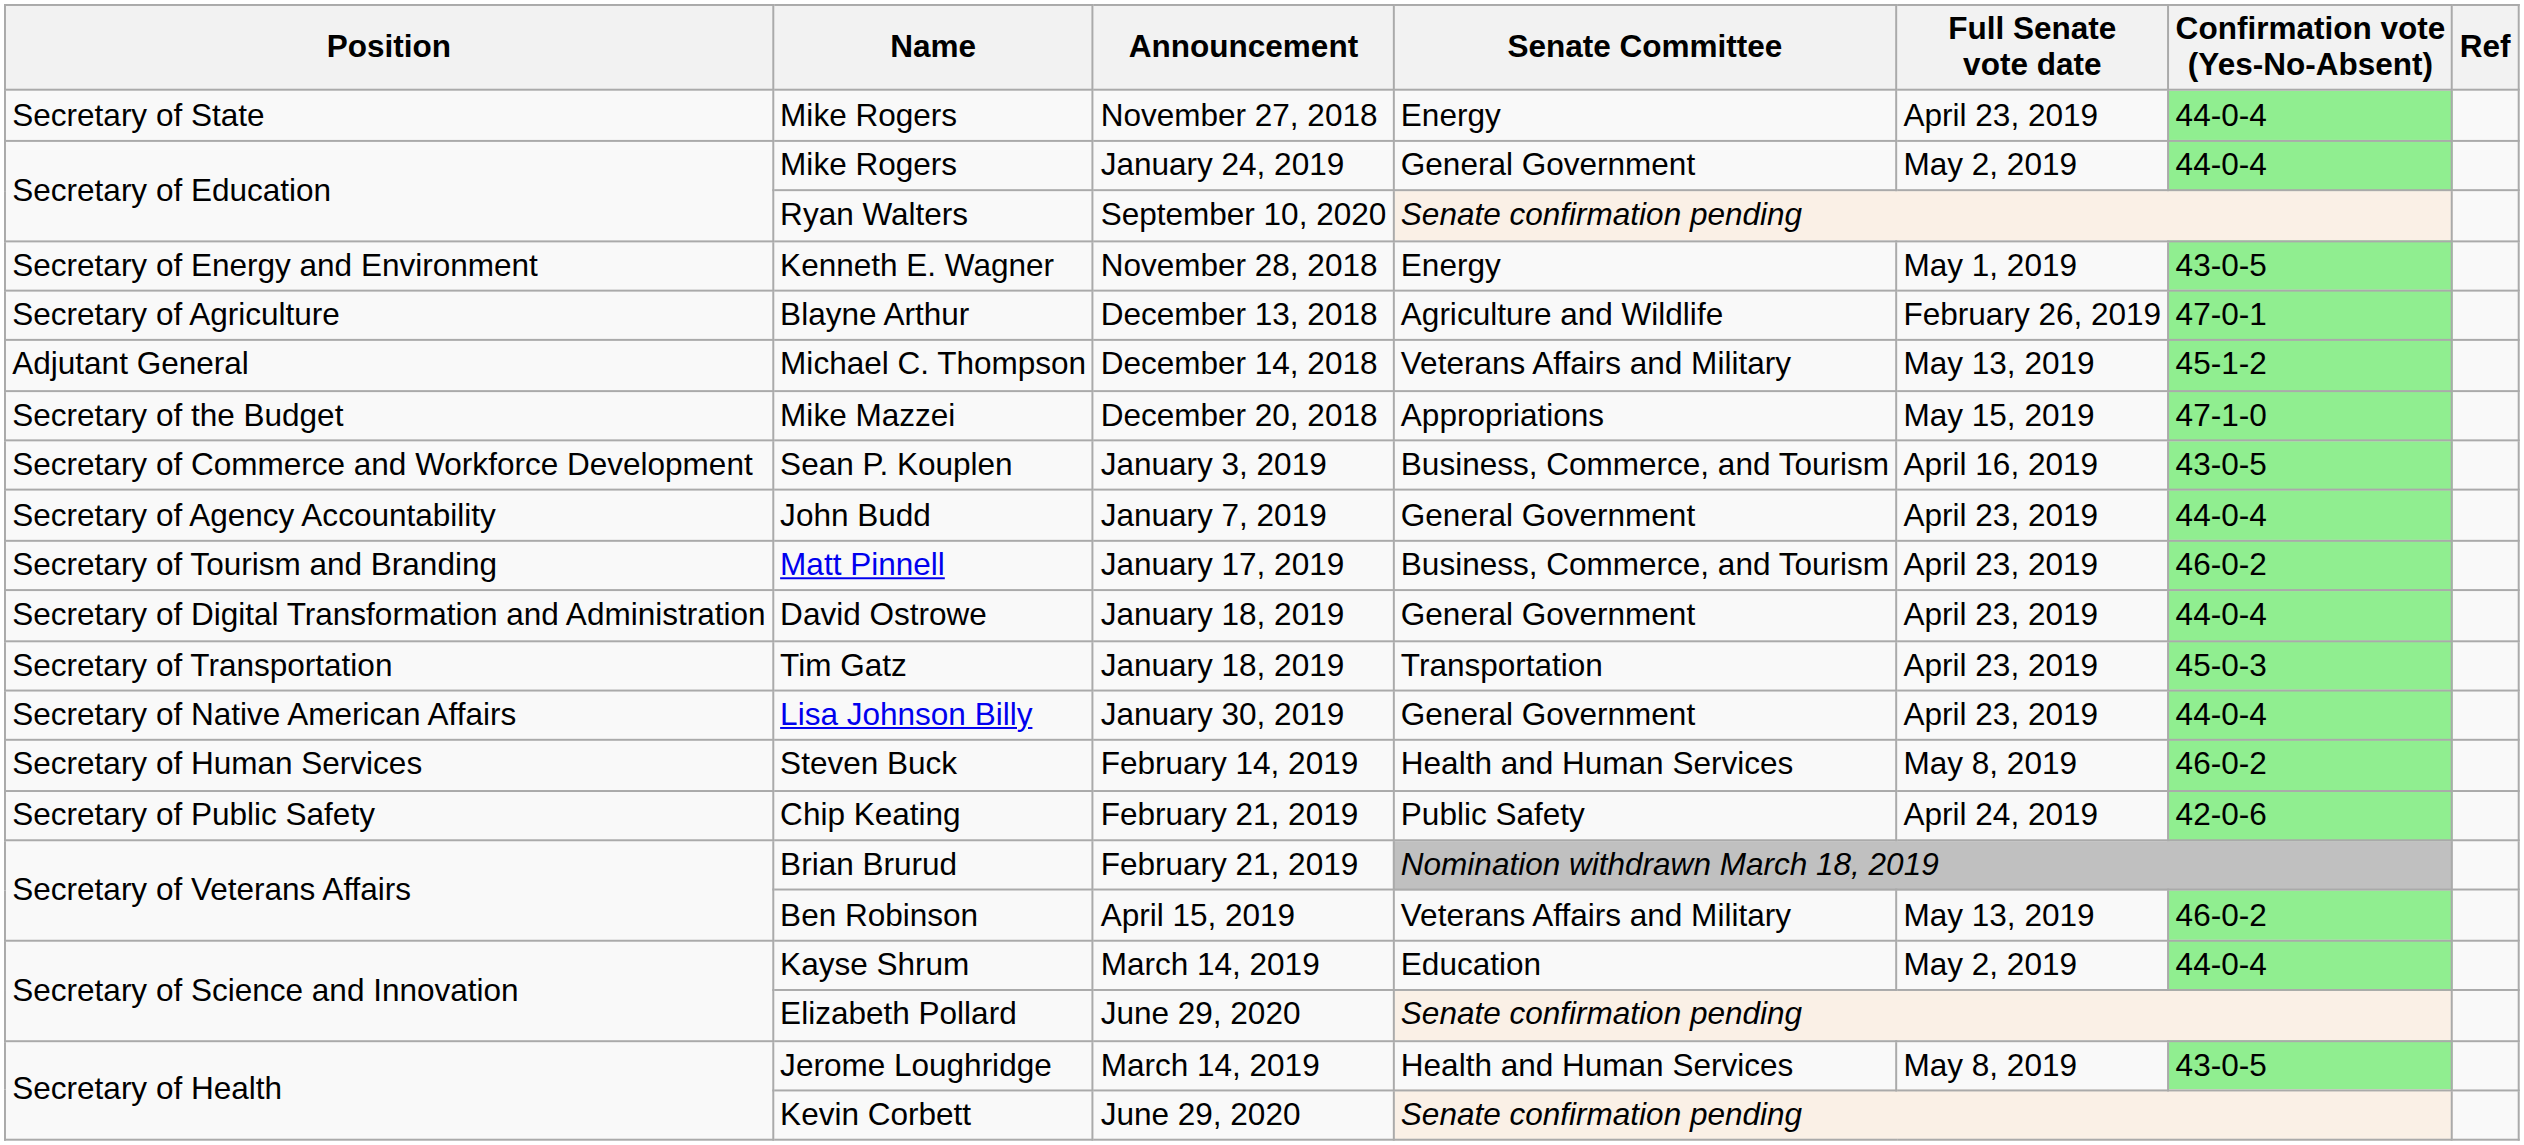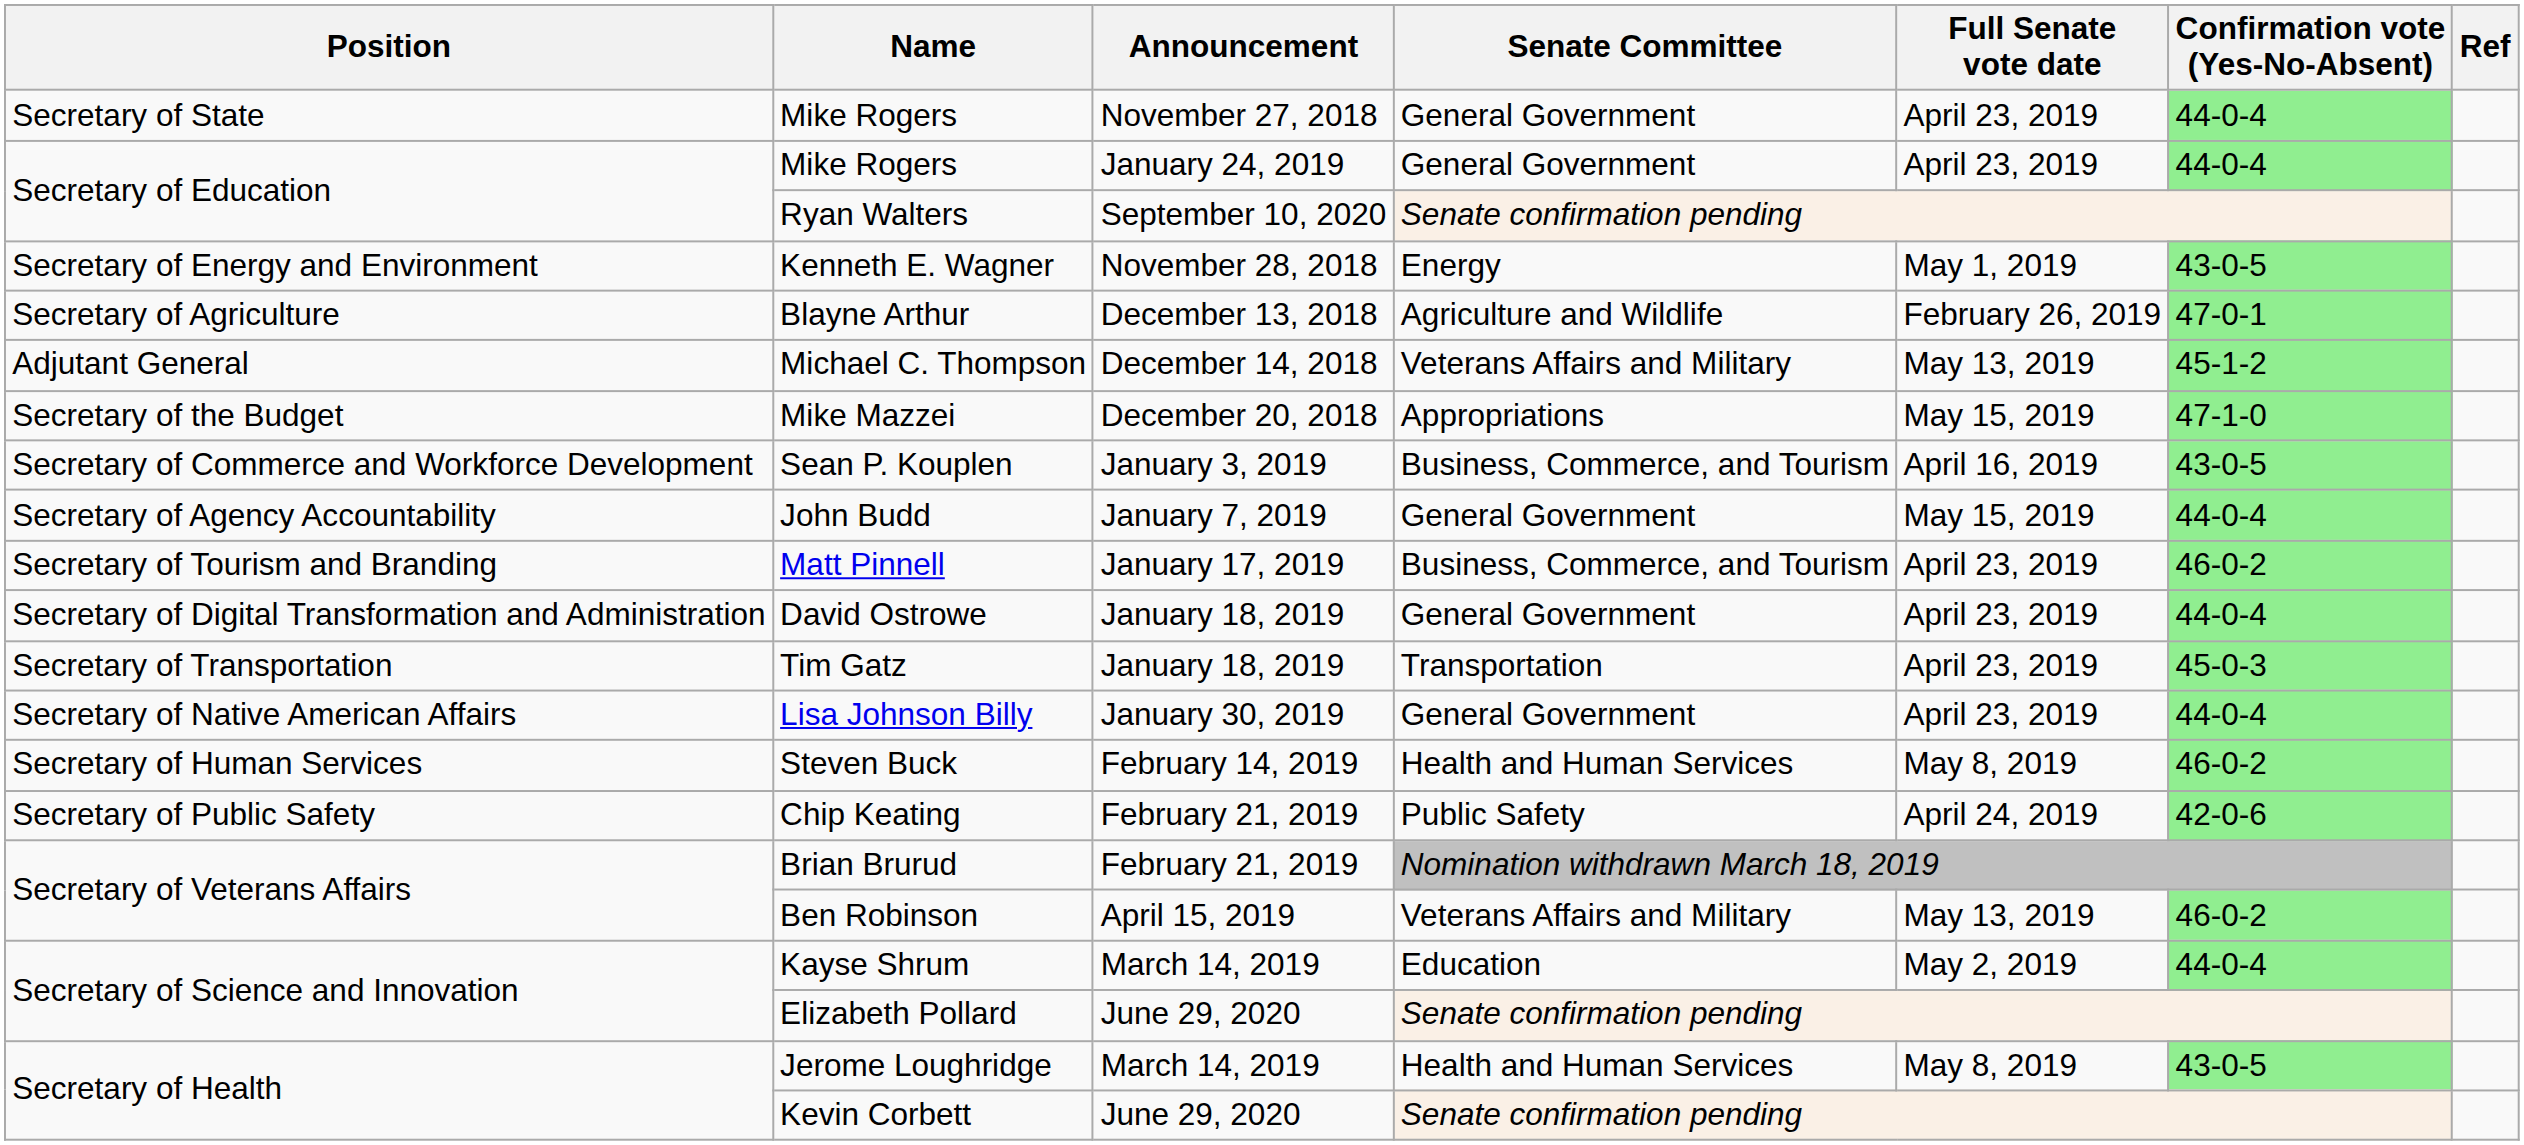Secretary of State / Mike Rogers | Senate Committee: Energy -> General Government
Secretary of Education / Mike Rogers | Full Senate vote date: May 2, 2019 -> April 23, 2019
John Budd | Full Senate vote date: April 23, 2019 -> May 15, 2019
